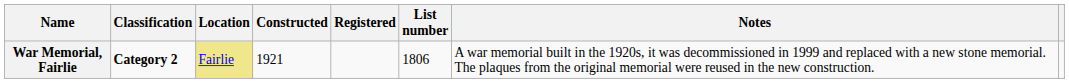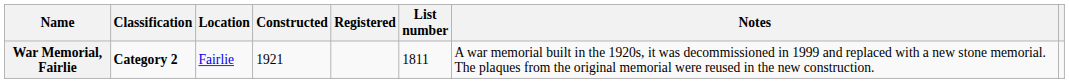War Memorial, Fairlie | Location: khaki background -> no background
War Memorial, Fairlie | List number: 1806 -> 1811
